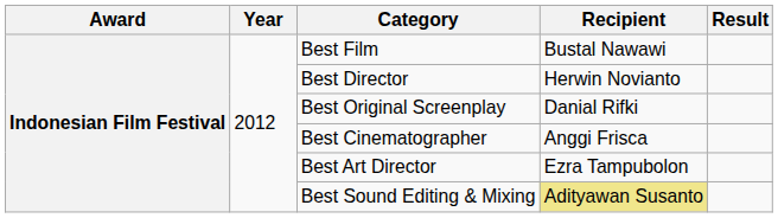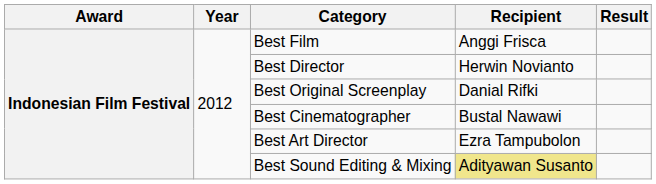Best Film | Recipient: Bustal Nawawi -> Anggi Frisca
Best Cinematographer | Recipient: Anggi Frisca -> Bustal Nawawi
